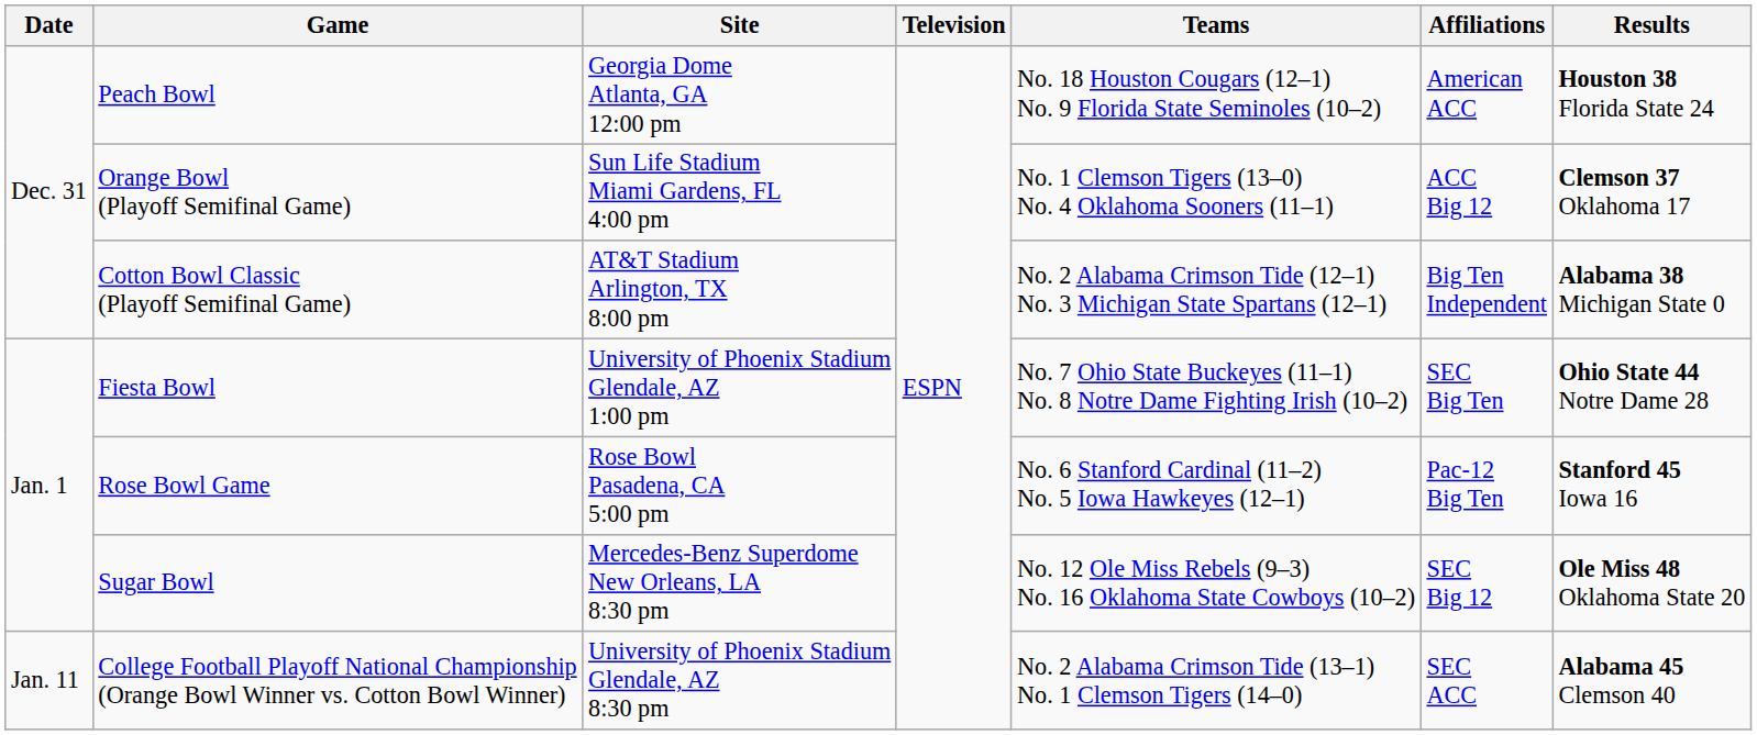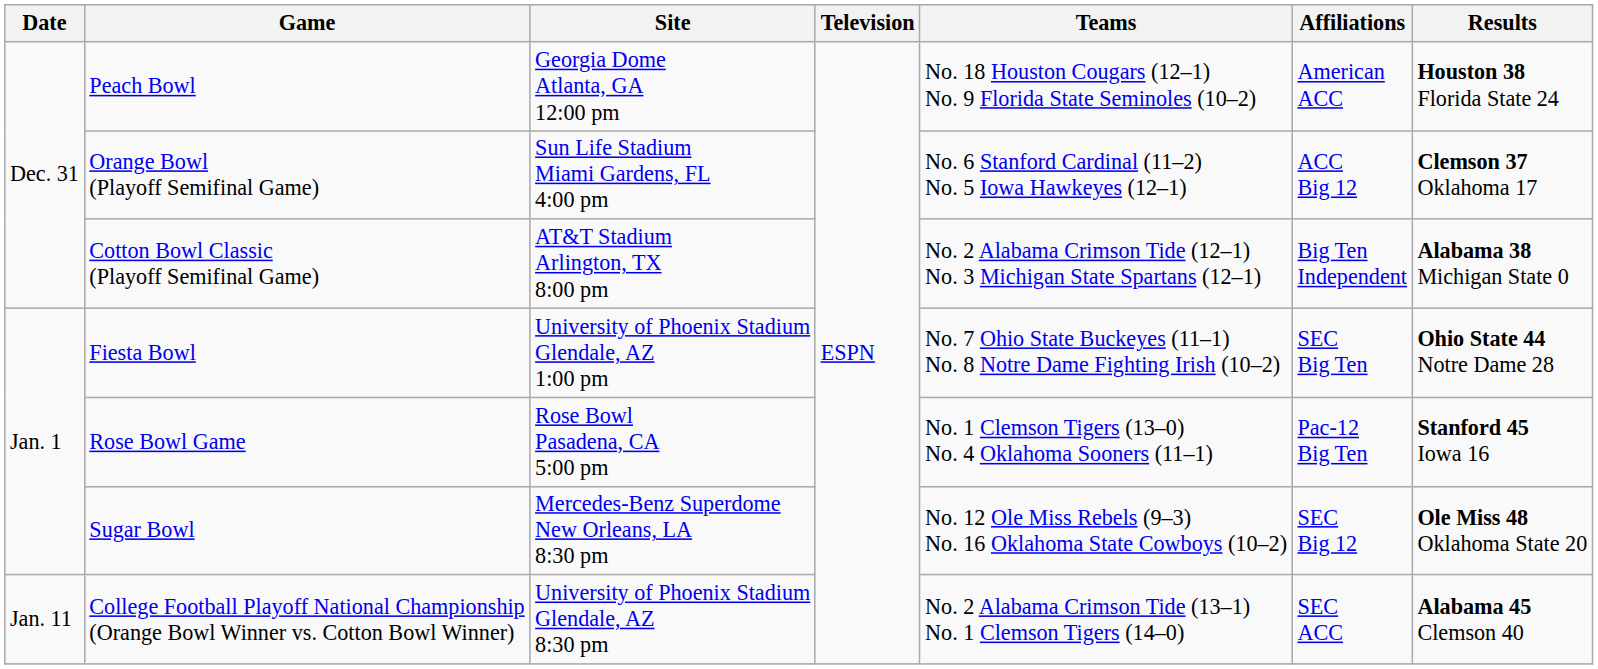Orange Bowl (Playoff Semifinal Game) | Teams: No. 1 Clemson Tigers (13–0) No. 4 Oklahoma Sooners (11–1) -> No. 6 Stanford Cardinal (11–2) No. 5 Iowa Hawkeyes (12–1)
Rose Bowl Game | Teams: No. 6 Stanford Cardinal (11–2) No. 5 Iowa Hawkeyes (12–1) -> No. 1 Clemson Tigers (13–0) No. 4 Oklahoma Sooners (11–1)
